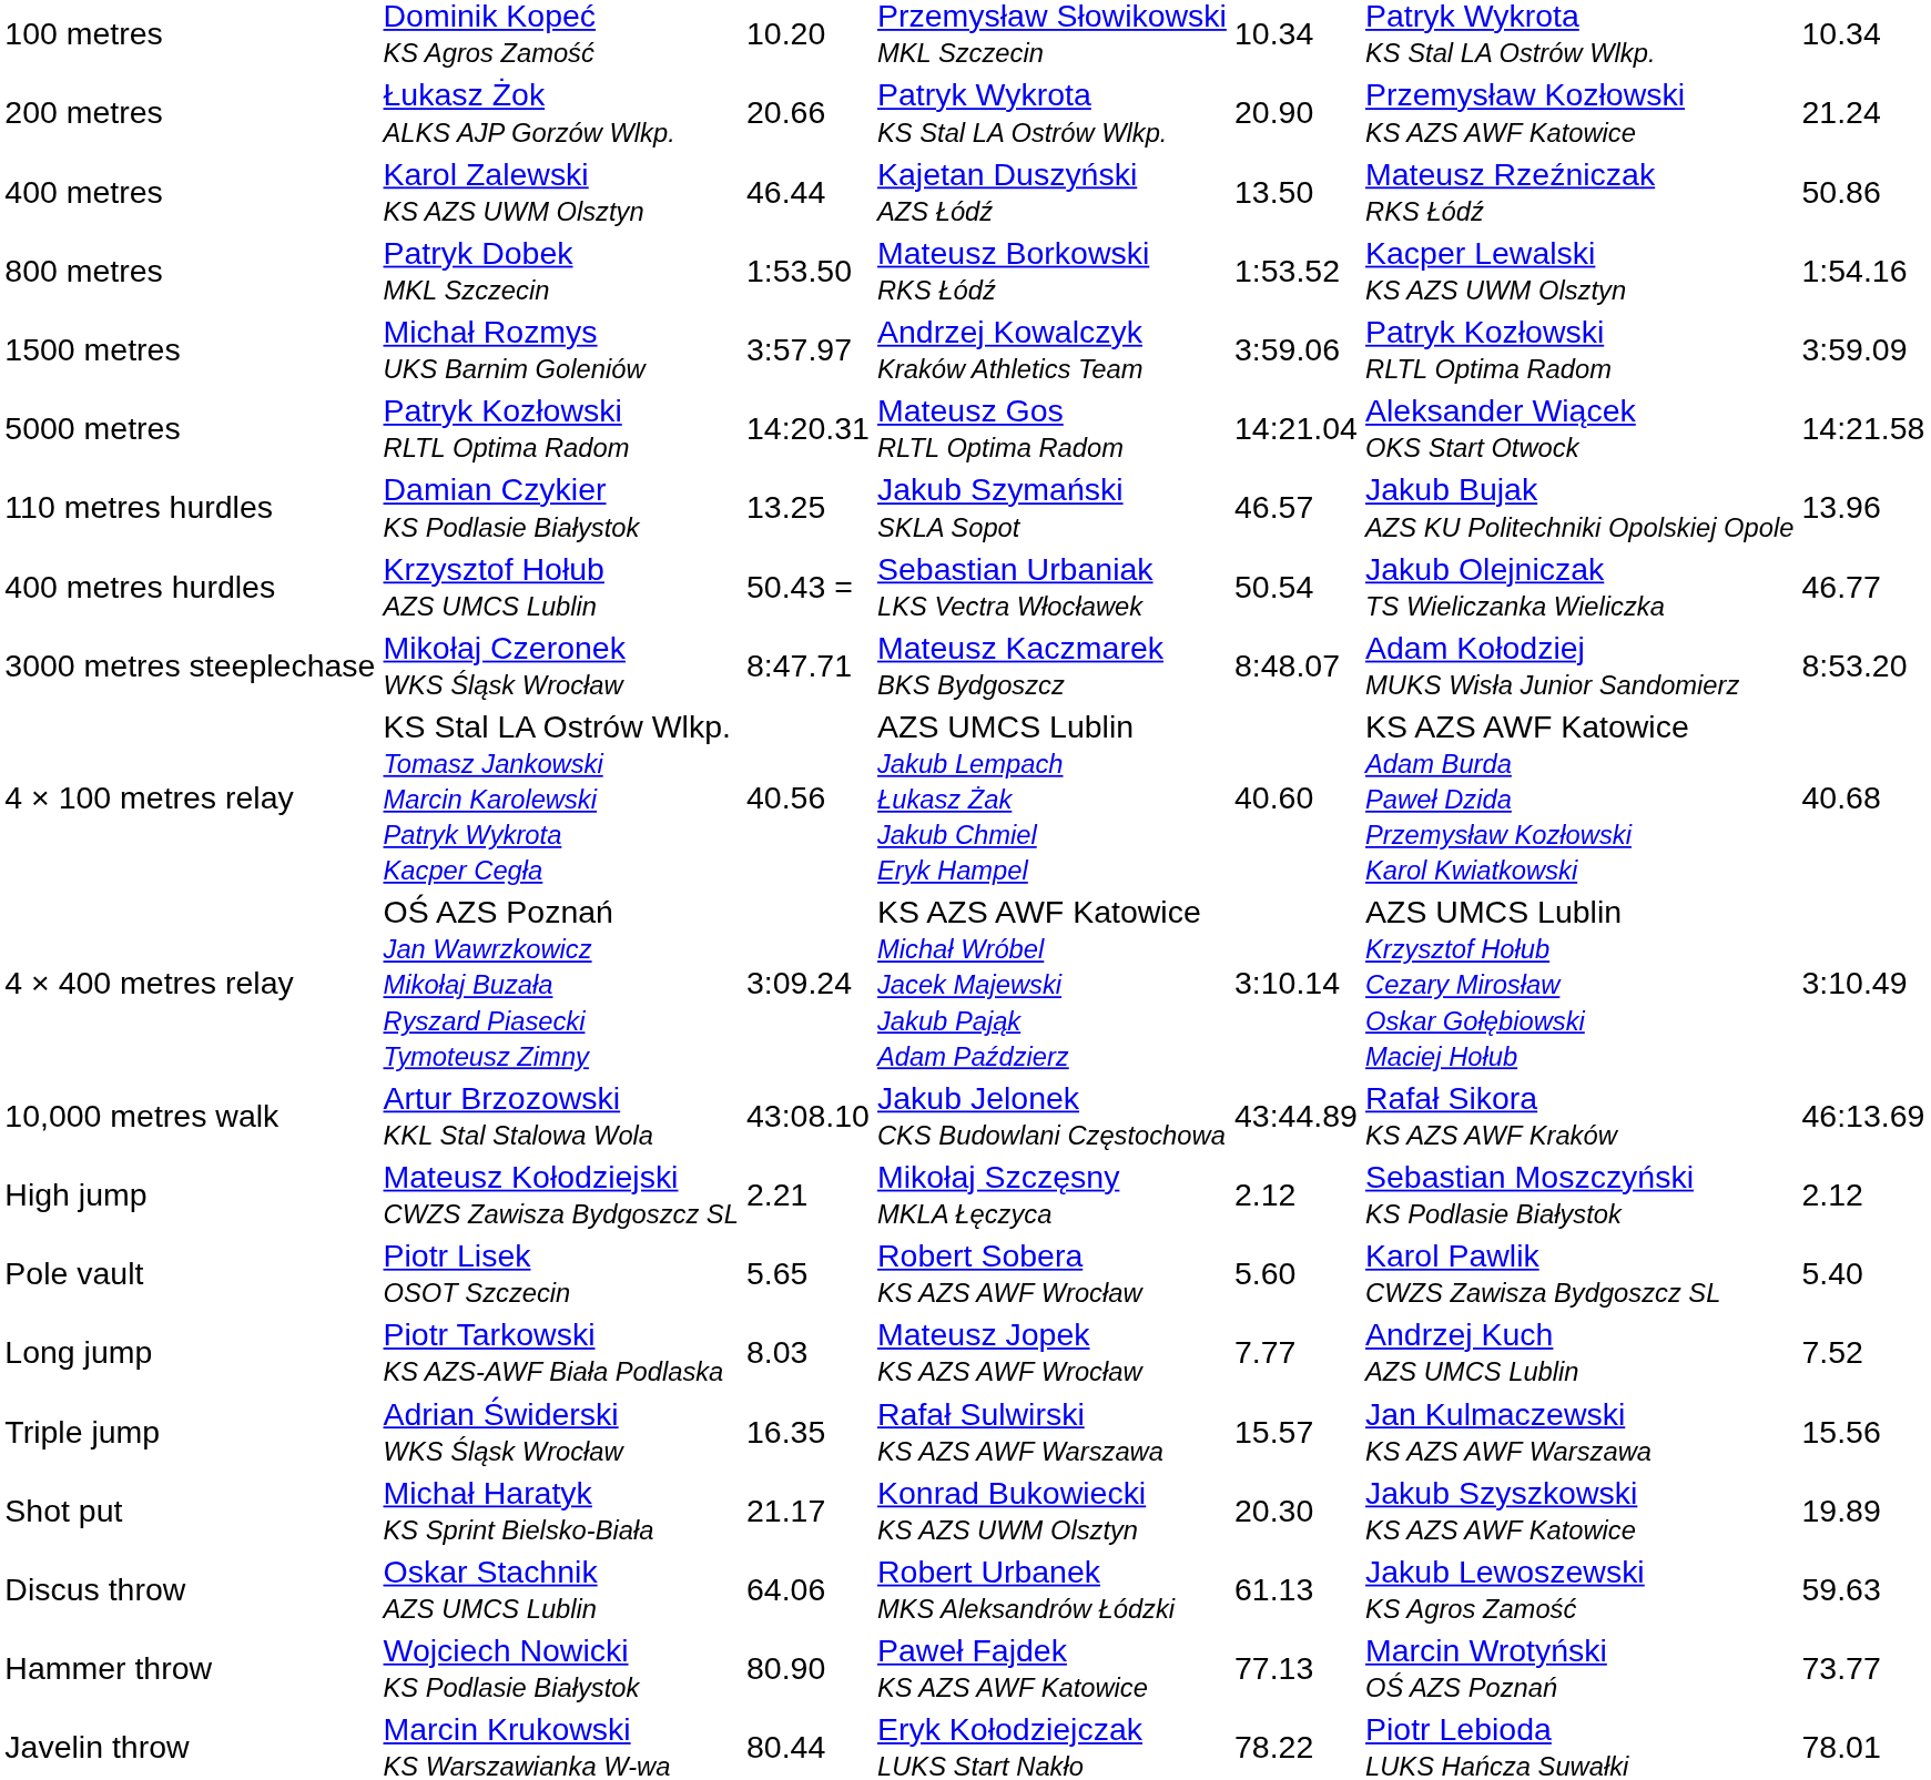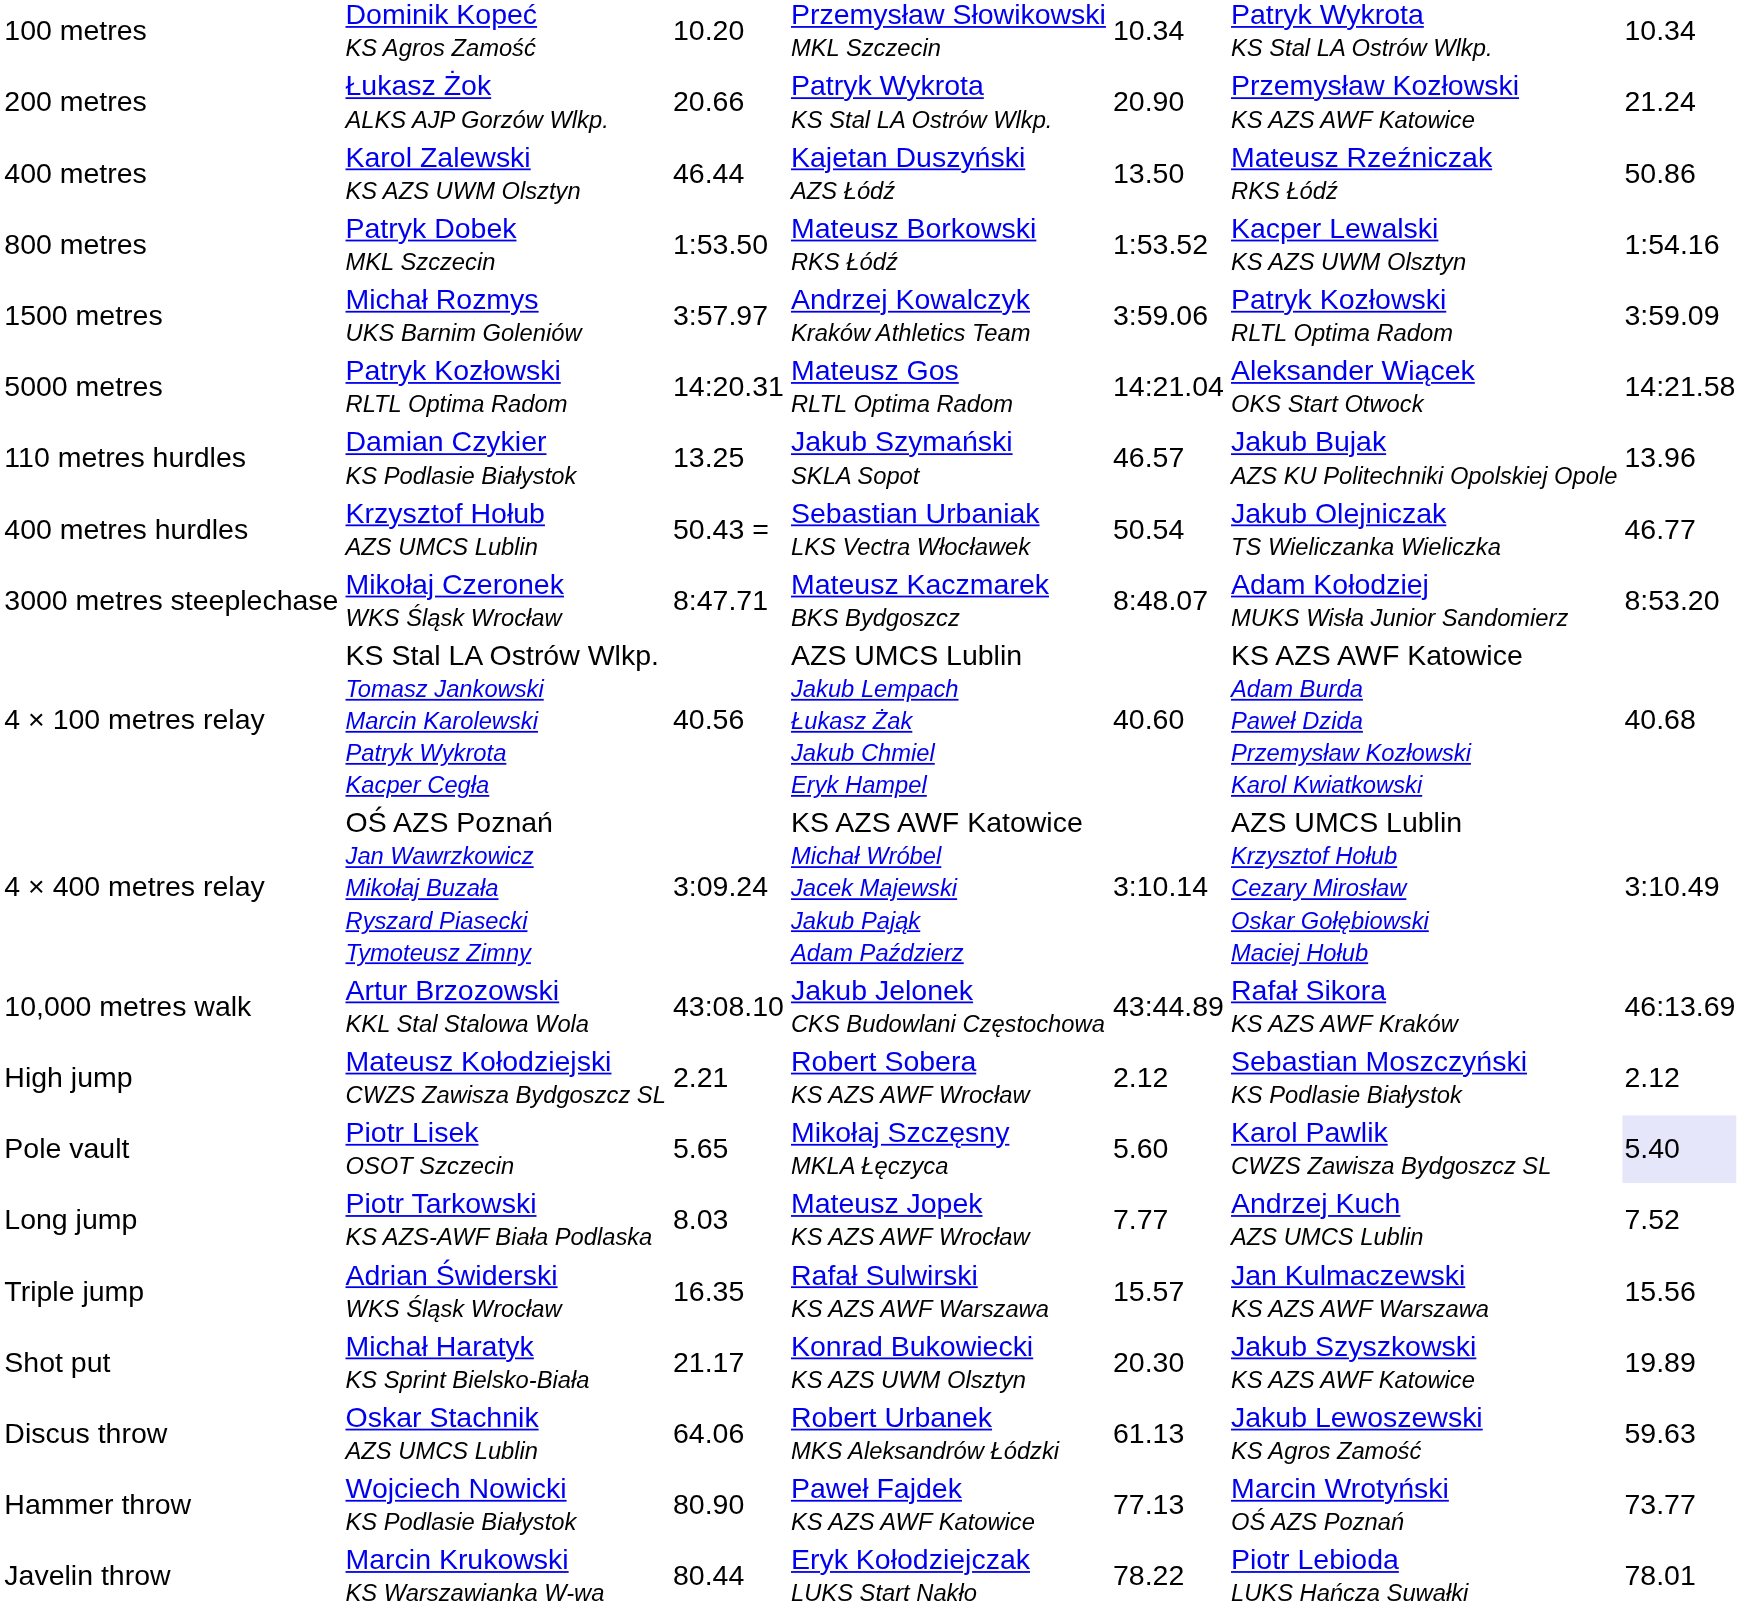High jump | column 4: Mikołaj Szczęsny MKLA Łęczyca -> Robert Sobera KS AZS AWF Wrocław
Pole vault | column 4: Robert Sobera KS AZS AWF Wrocław -> Mikołaj Szczęsny MKLA Łęczyca
Pole vault | column 7: no background -> lavender background
